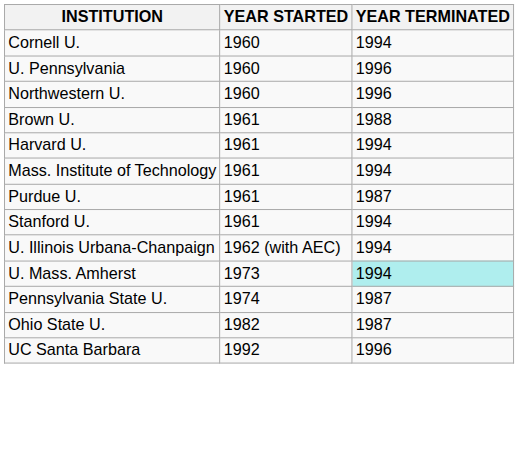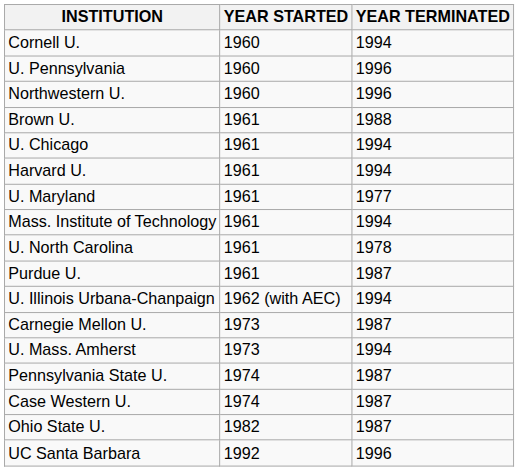+ row: U. Chicago | 1961 | 1994
+ row: U. Maryland | 1961 | 1977
+ row: U. North Carolina | 1961 | 1978
- row: Stanford U. | 1961 | 1994
+ row: Carnegie Mellon U. | 1973 | 1987
U. Mass. Amherst | YEAR TERMINATED: paleturquoise background -> no background
+ row: Case Western U. | 1974 | 1987
